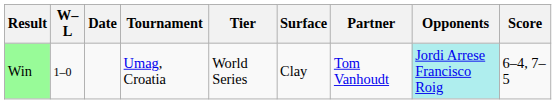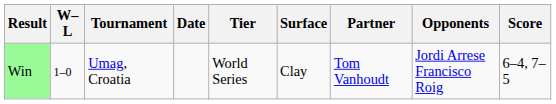columns swapped: Date <-> Tournament
Win | Opponents: paleturquoise background -> no background
